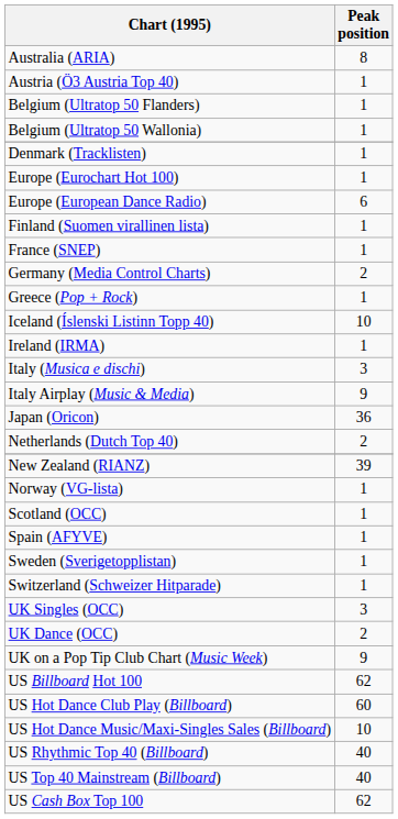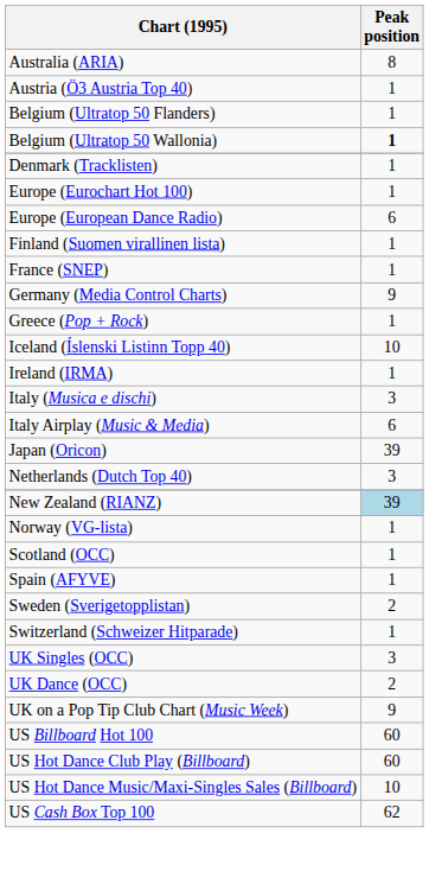Belgium (Ultratop 50 Wallonia) | Peak position: normal -> bold
Germany (Media Control Charts) | Peak position: 2 -> 9
Italy Airplay (Music & Media) | Peak position: 9 -> 6
Japan (Oricon) | Peak position: 36 -> 39
Netherlands (Dutch Top 40) | Peak position: 2 -> 3
New Zealand (RIANZ) | Peak position: no background -> lightblue background
Sweden (Sverigetopplistan) | Peak position: 1 -> 2
US Billboard Hot 100 | Peak position: 62 -> 60
- row: US Rhythmic Top 40 (Billboard) | 40
- row: US Top 40 Mainstream (Billboard) | 40
